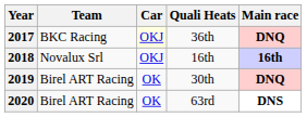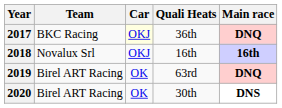2019 | Quali Heats: 30th -> 63rd
2020 | Quali Heats: 63rd -> 30th
